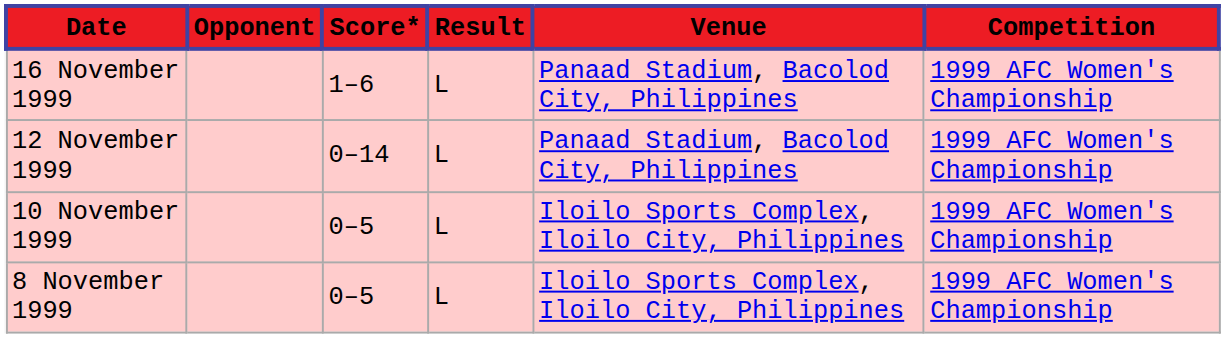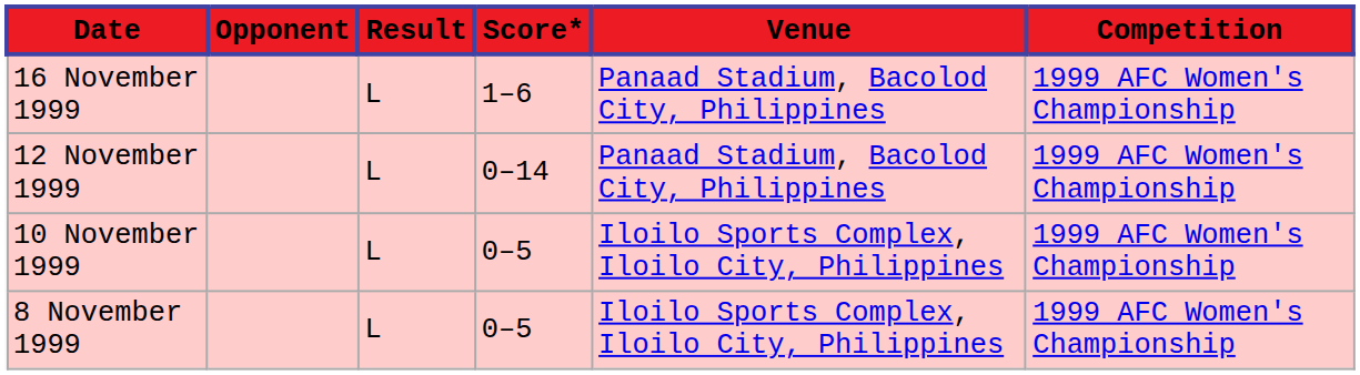columns swapped: Result <-> Score*
